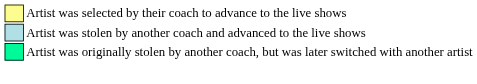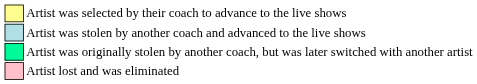+ row: Artist lost and was eliminated
